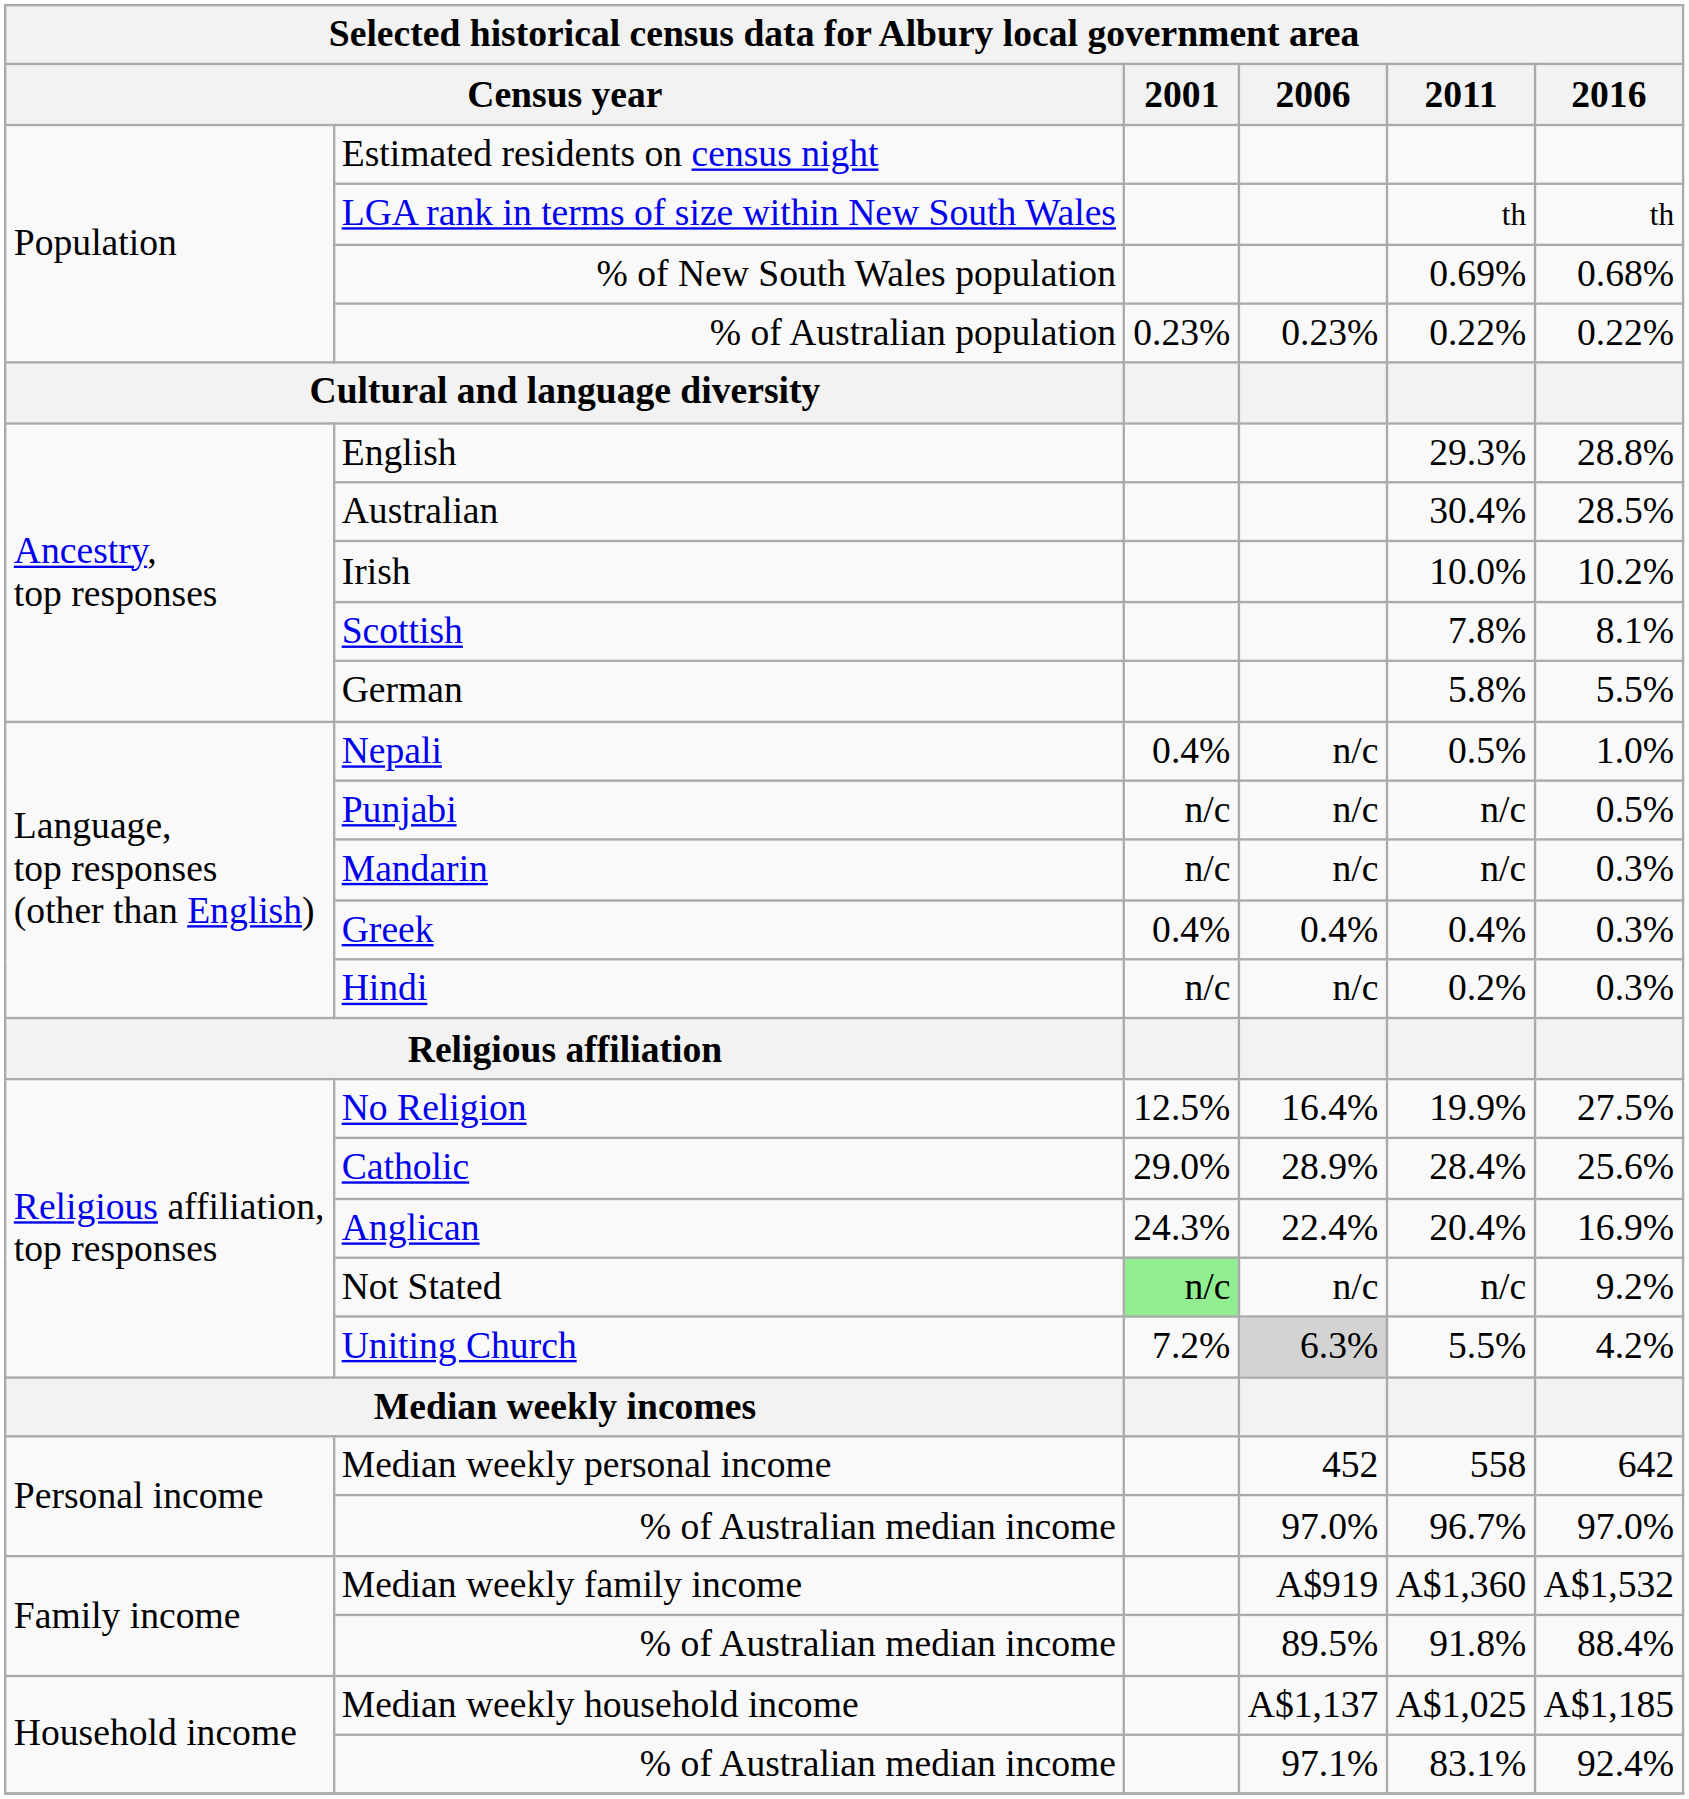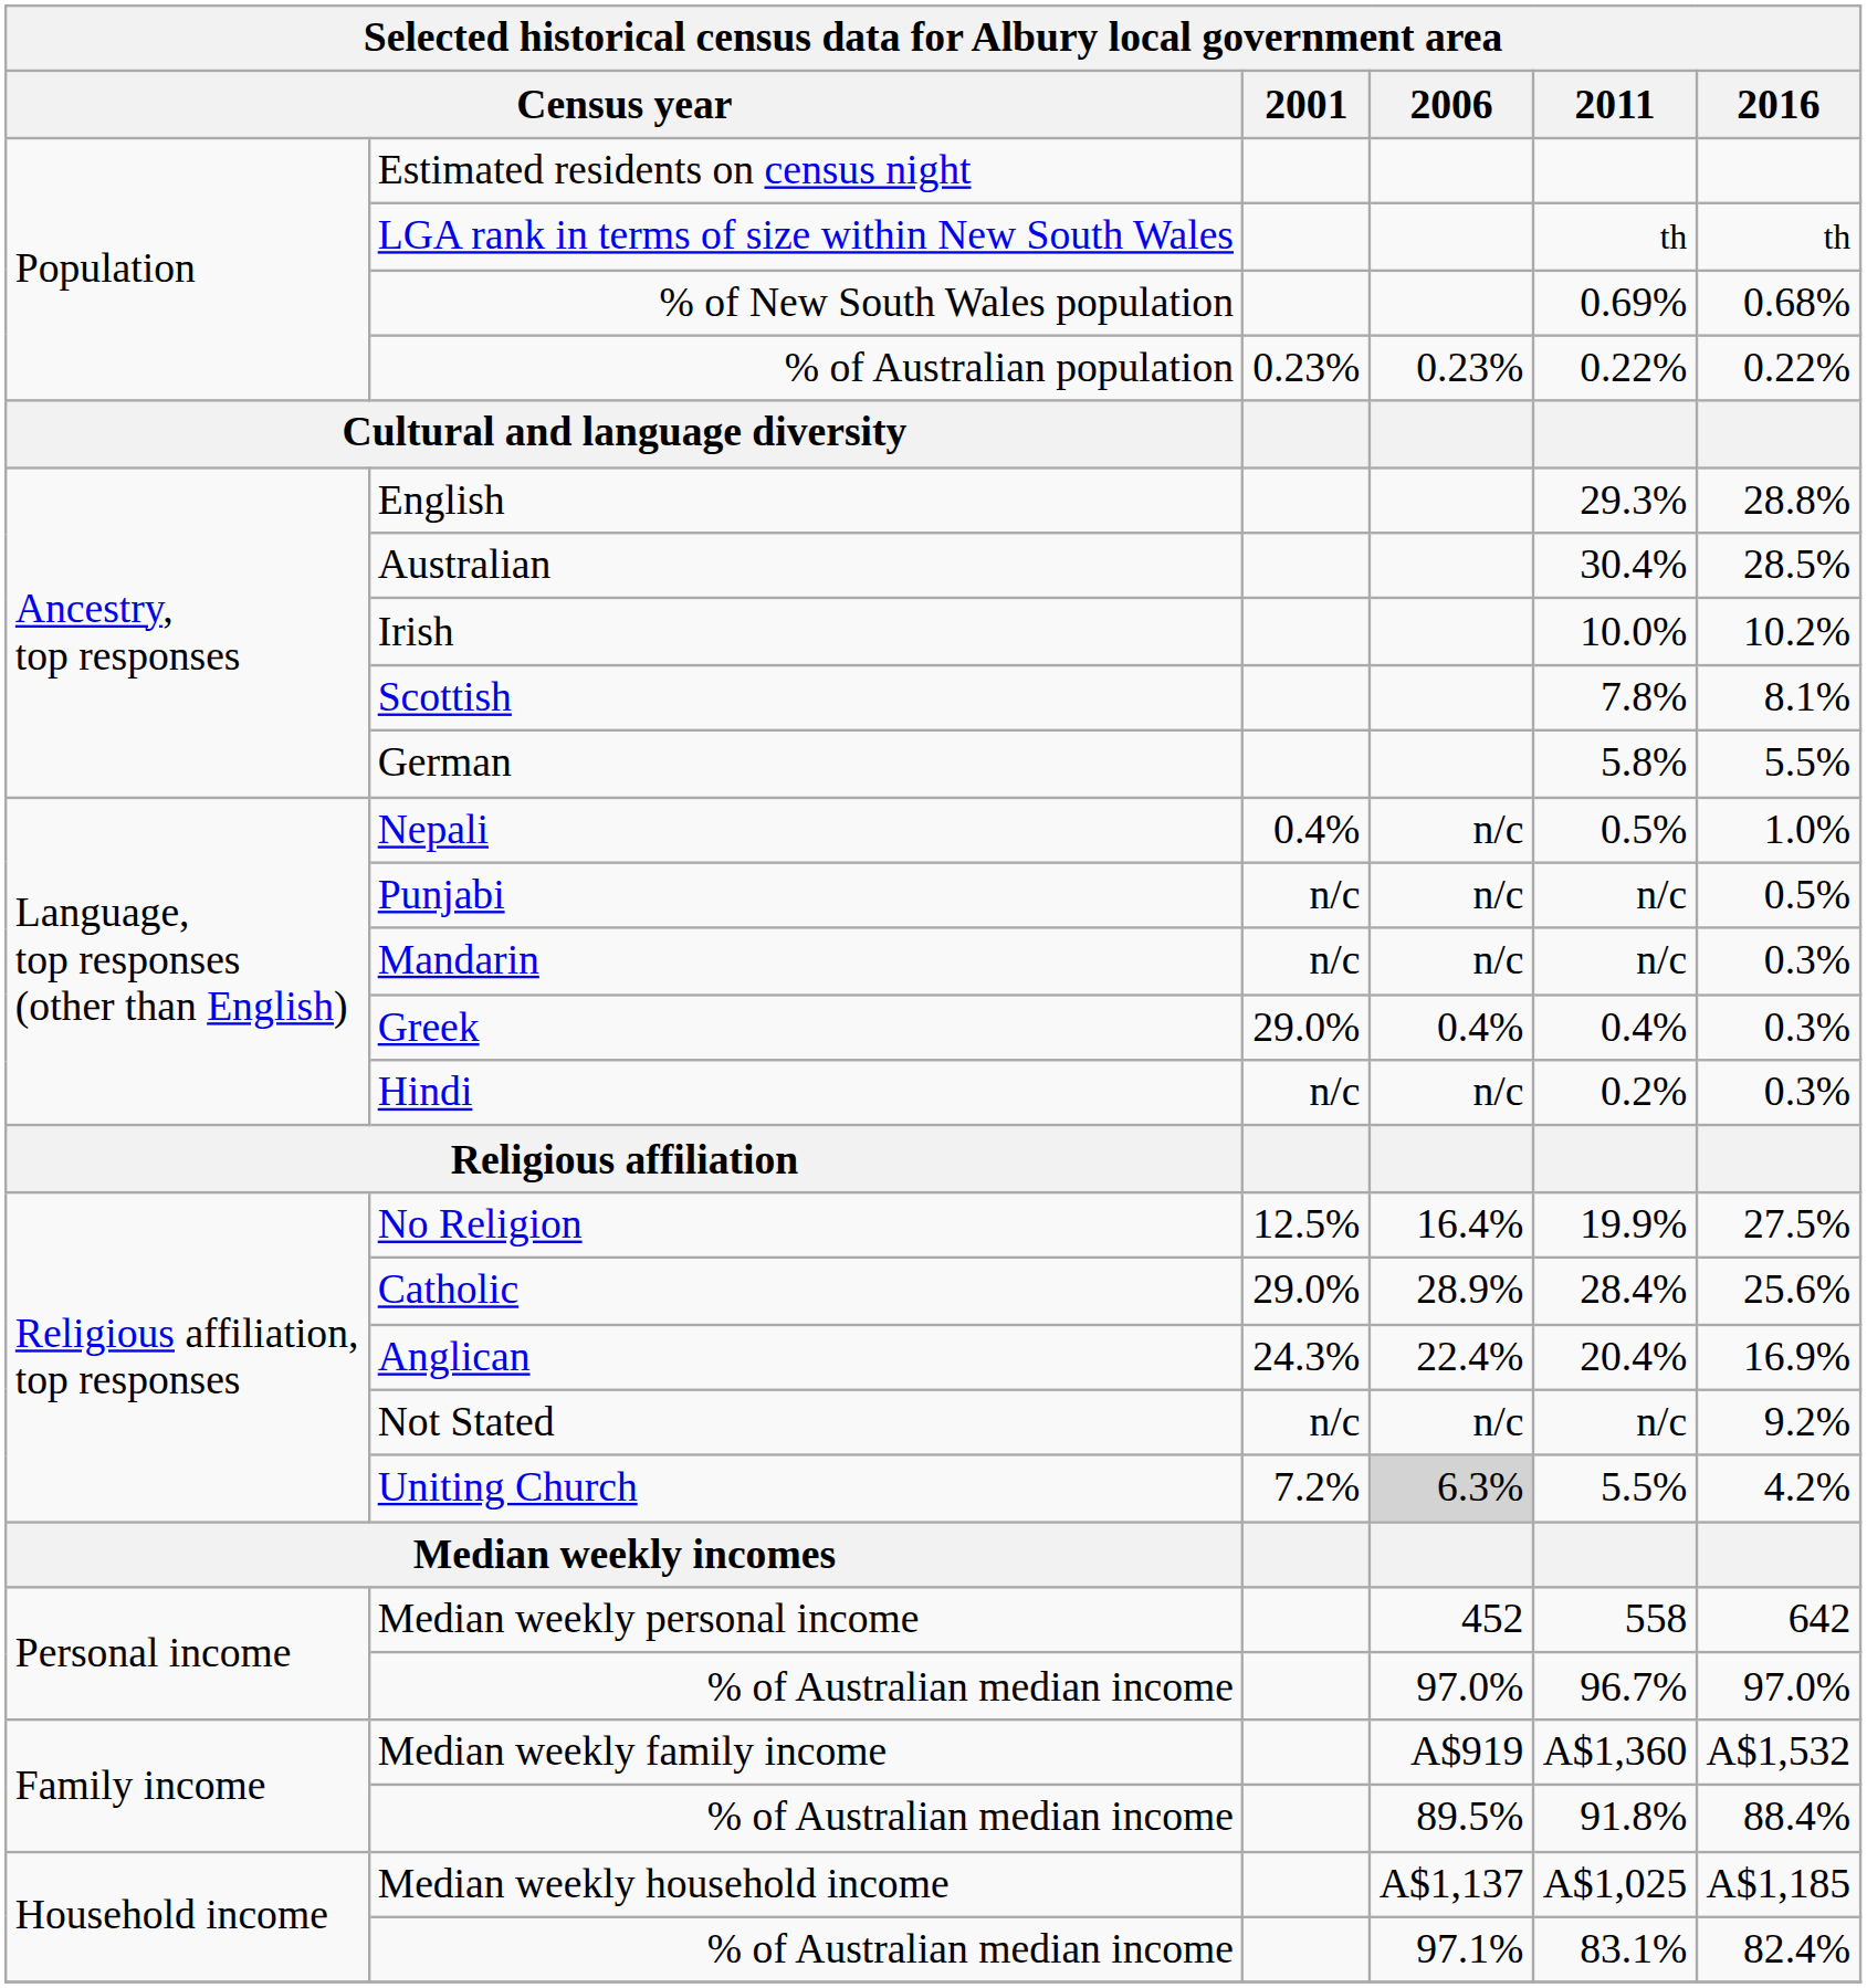Greek | 2001: 0.4% -> 29.0%
Not Stated | 2001: lightgreen background -> no background
Household income / % of Australian median income | 2016: 92.4% -> 82.4%
